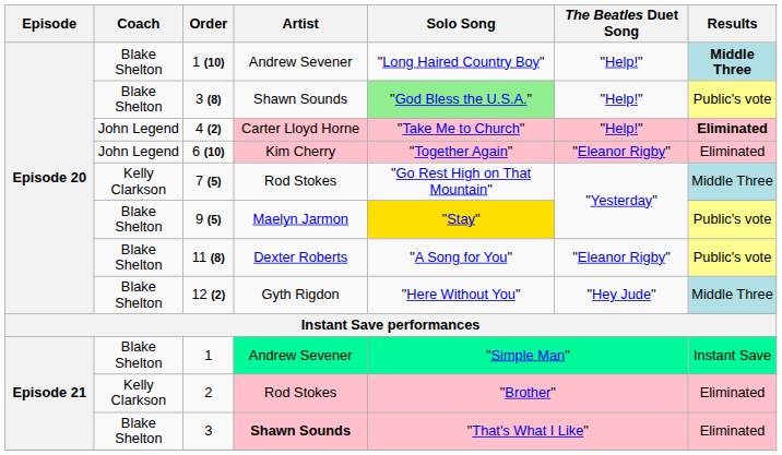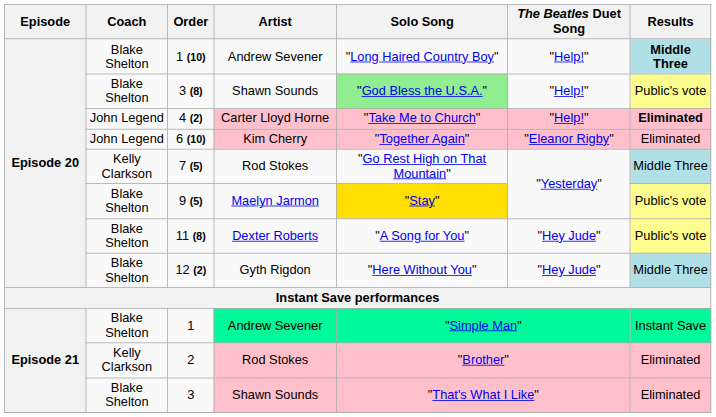11 (8) | The Beatles Duet Song: "Eleanor Rigby" -> "Hey Jude"
3 | Artist: bold -> normal
